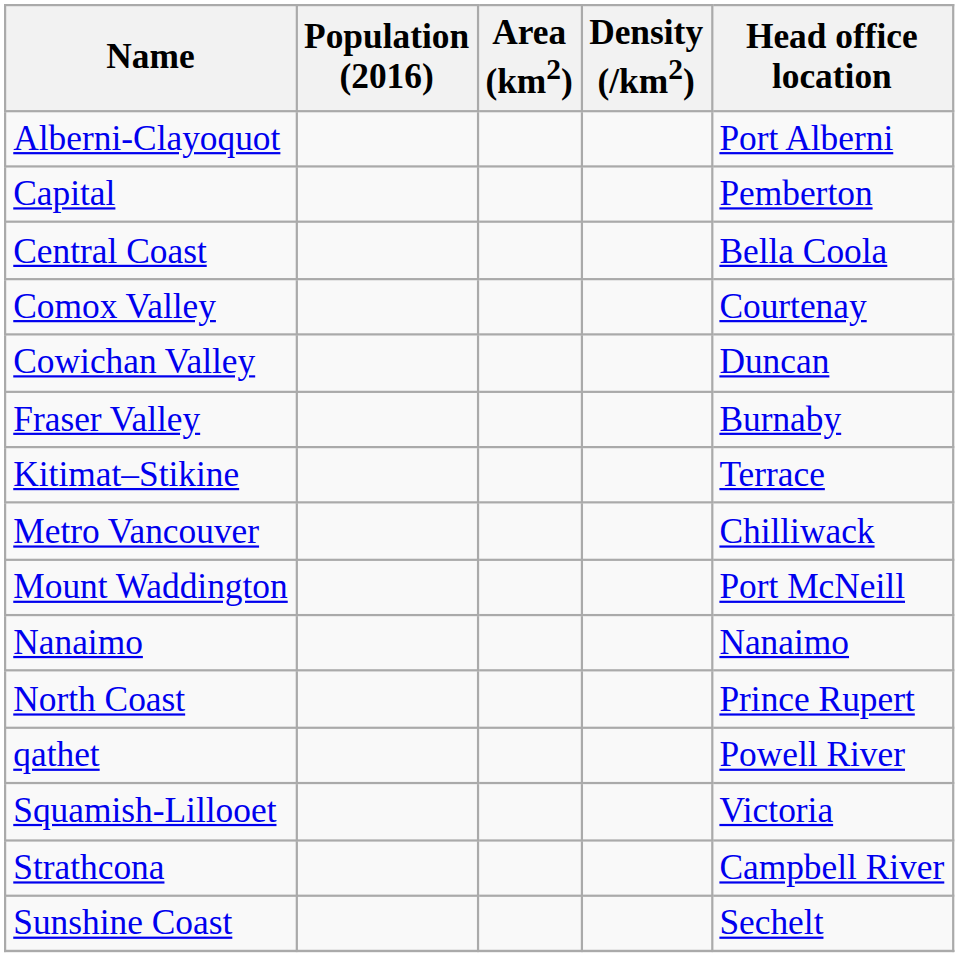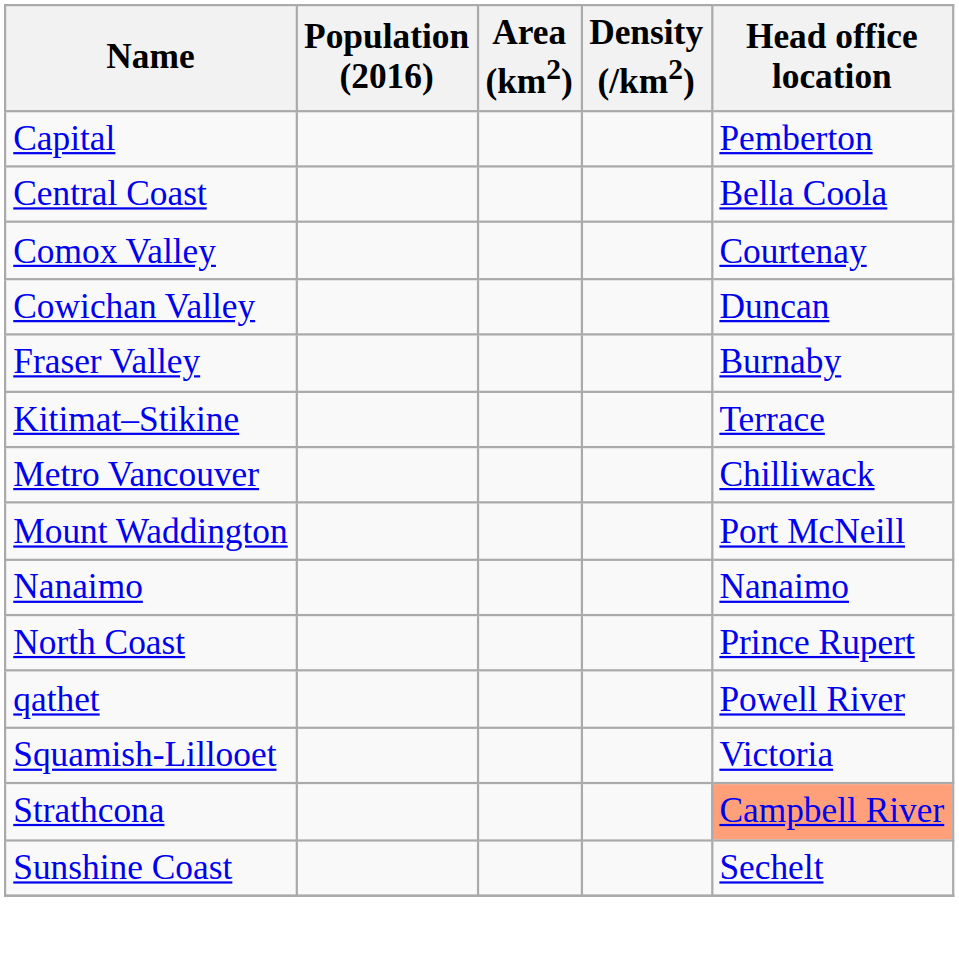- row: Alberni-Clayoquot | Port Alberni
Strathcona | Head office location: no background -> lightsalmon background
